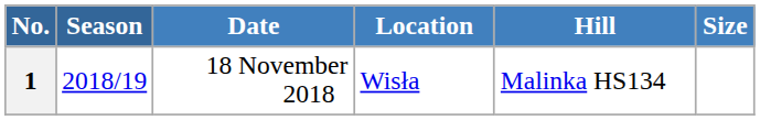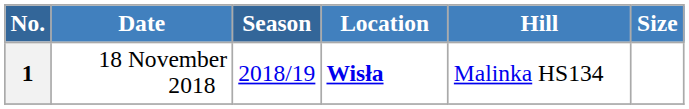columns swapped: Season <-> Date
1 | Location: normal -> bold
